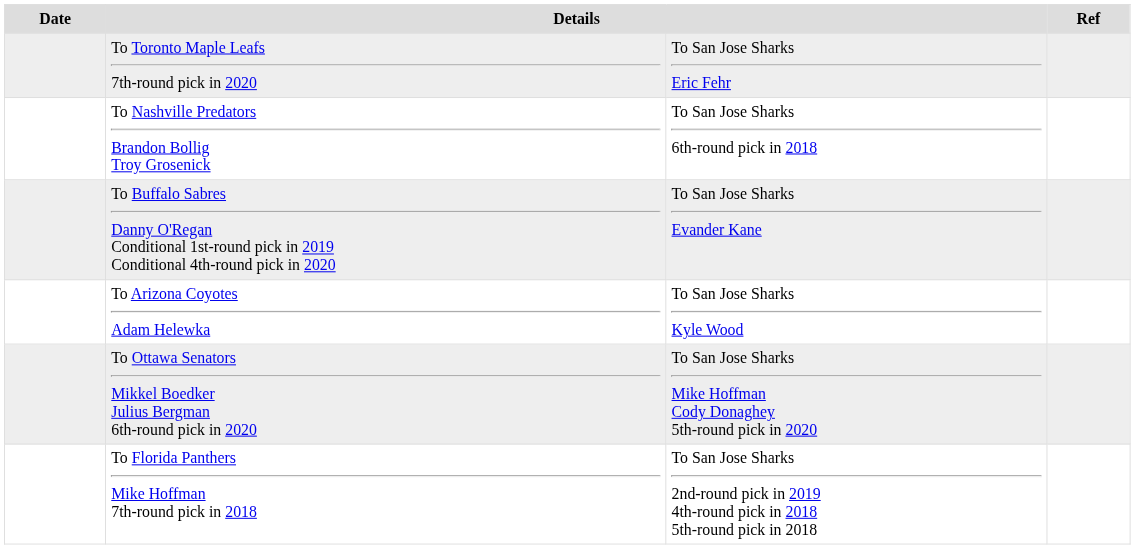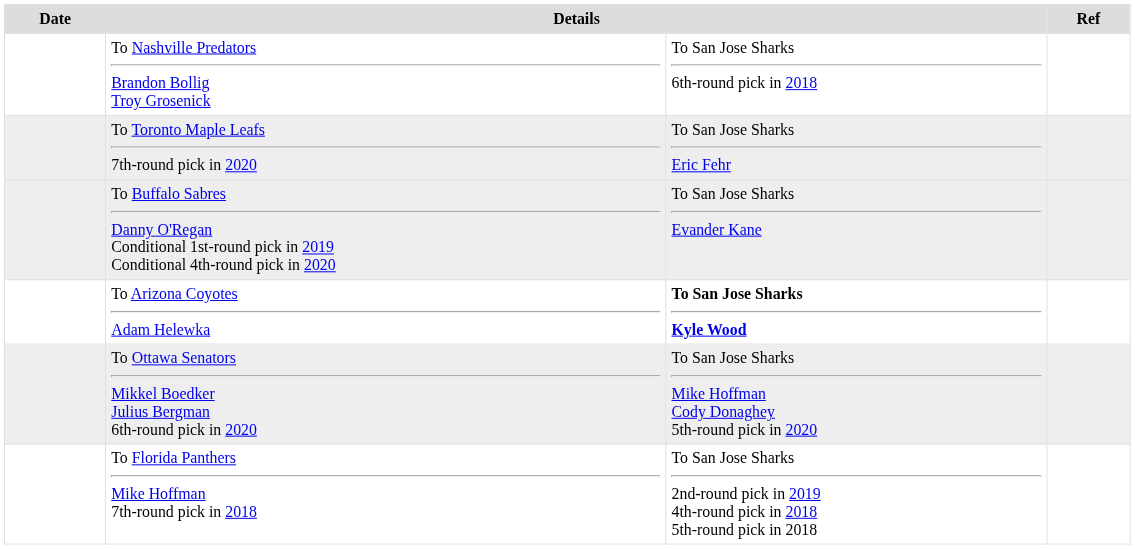rows swapped: To Toronto Maple Leafs 7th-round pick in 2020 <-> To Nashville Predators Brandon Bollig Troy Grosenick
To Arizona Coyotes Adam Helewka | column 3: normal -> bold
